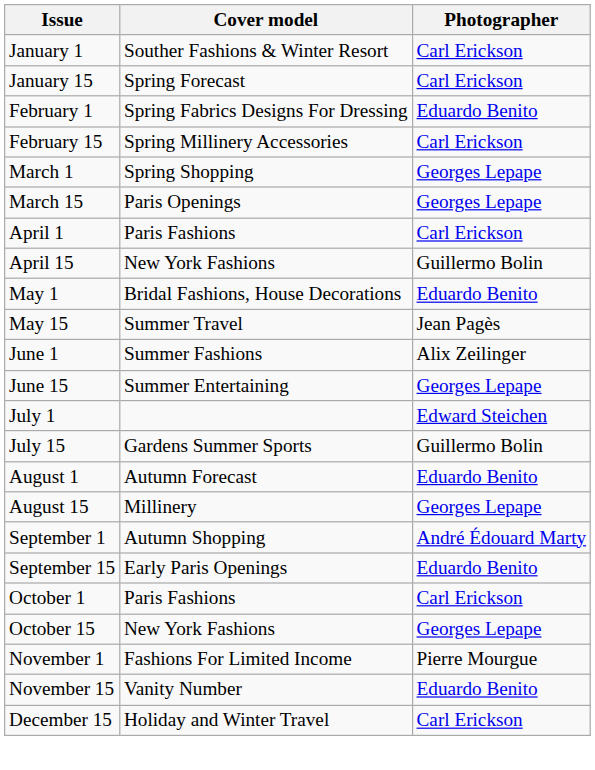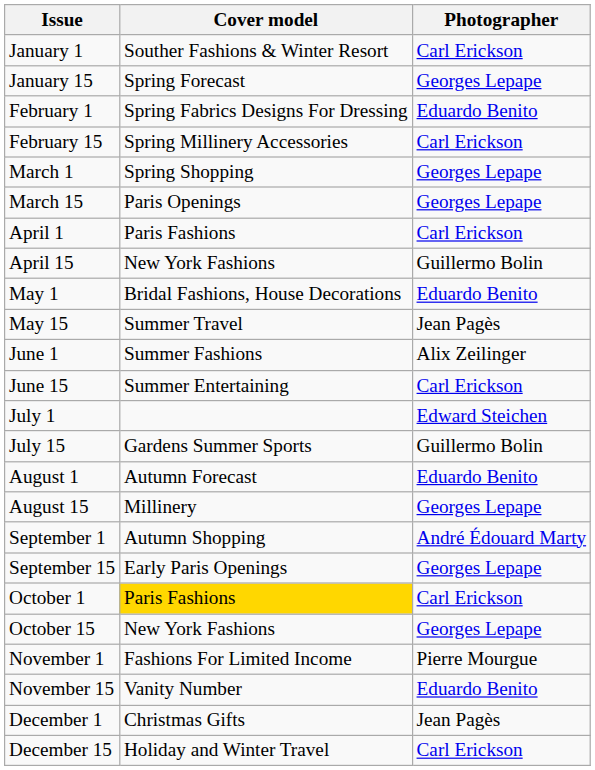January 15 | Photographer: Carl Erickson -> Georges Lepape
June 15 | Photographer: Georges Lepape -> Carl Erickson
September 15 | Photographer: Eduardo Benito -> Georges Lepape
October 1 | Cover model: no background -> gold background
+ row: December 1 | Christmas Gifts | Jean Pagès
